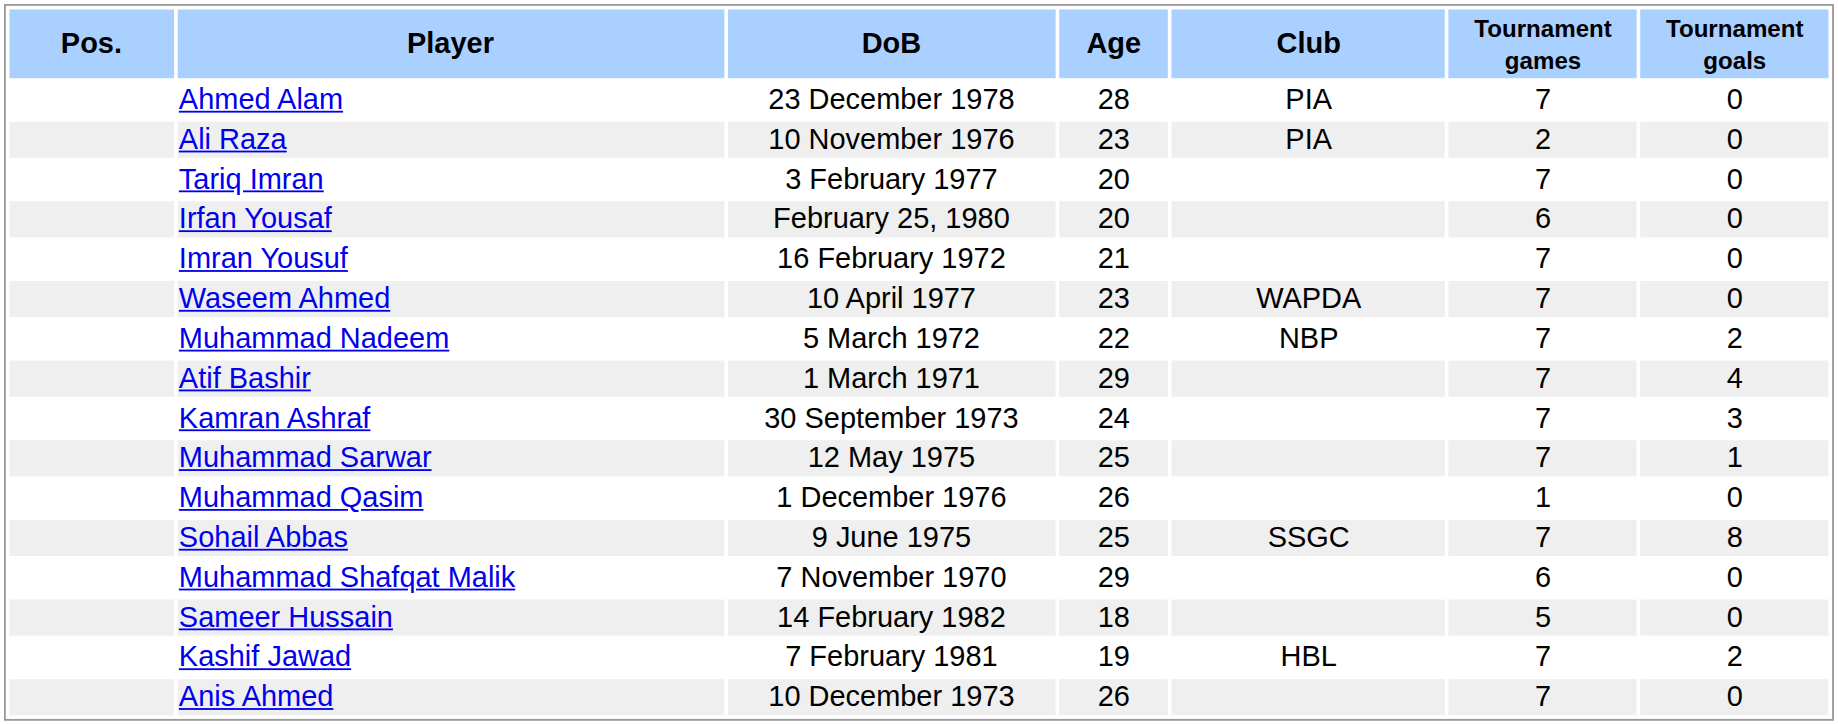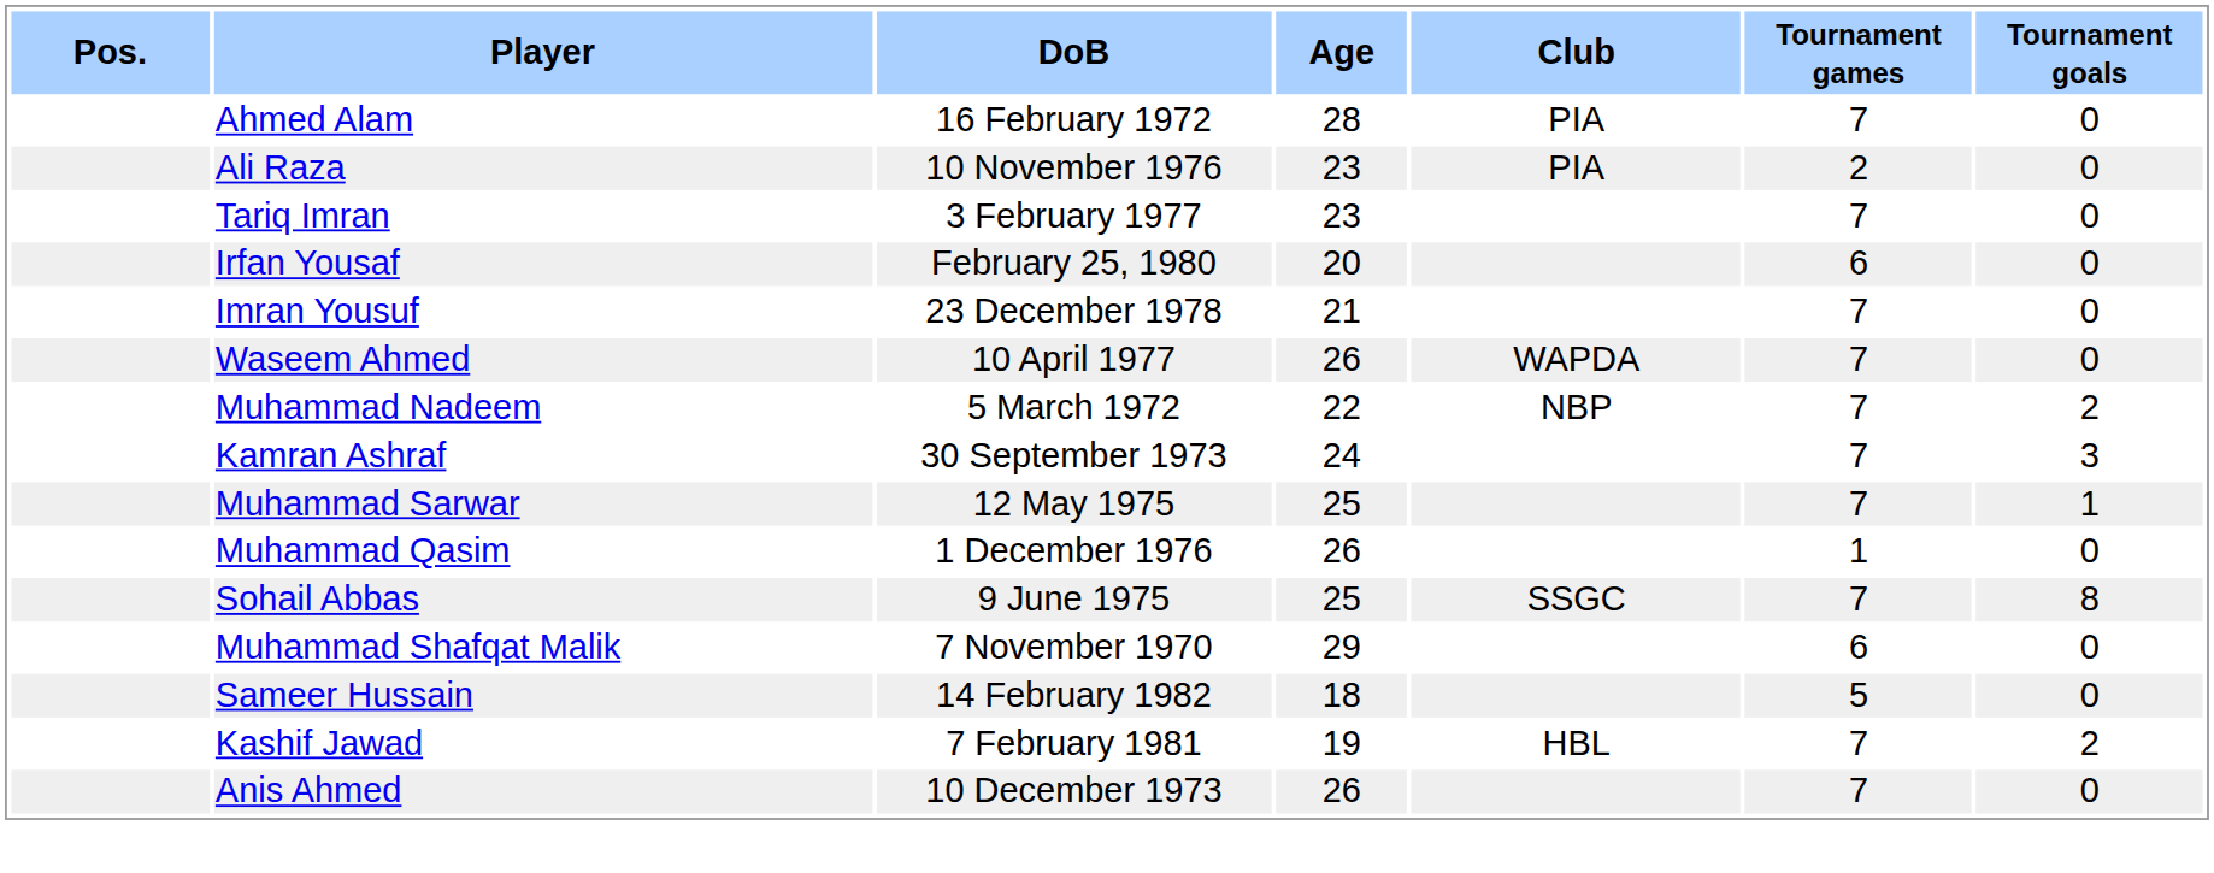Ahmed Alam | DoB: 23 December 1978 -> 16 February 1972
Tariq Imran | Age: 20 -> 23
Imran Yousuf | DoB: 16 February 1972 -> 23 December 1978
Waseem Ahmed | Age: 23 -> 26
- row: Atif Bashir | 1 March 1971 | 29 | 7 | 4
